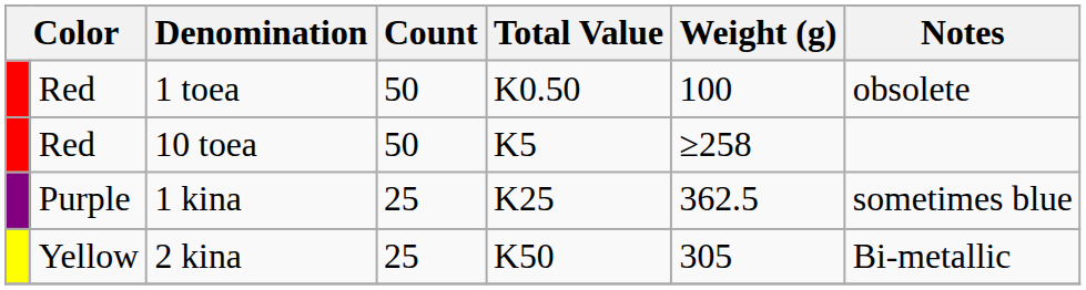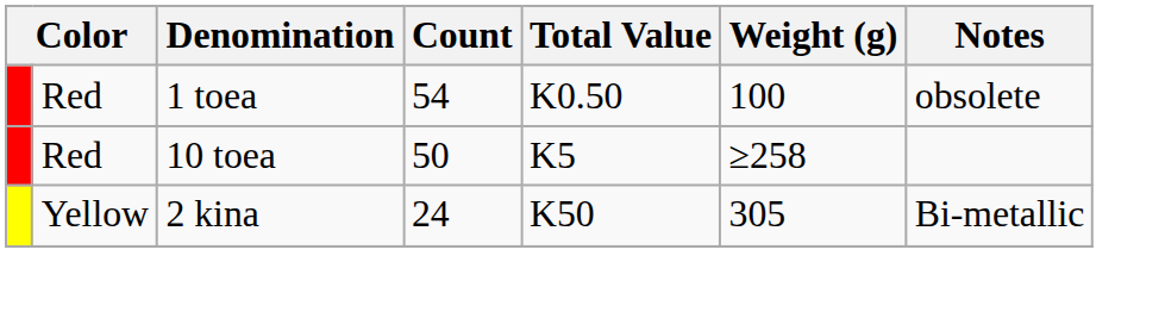1 toea | Count: 50 -> 54
- row: Purple | 1 kina | 25 | K25 | 362.5 | sometimes blue
2 kina | Count: 25 -> 24
